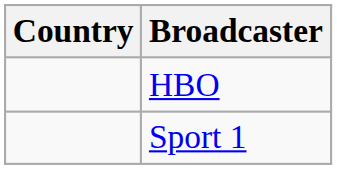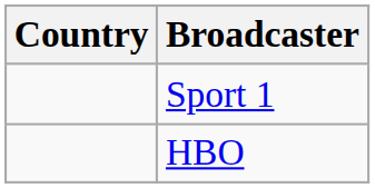rows swapped: Sport 1 <-> HBO
